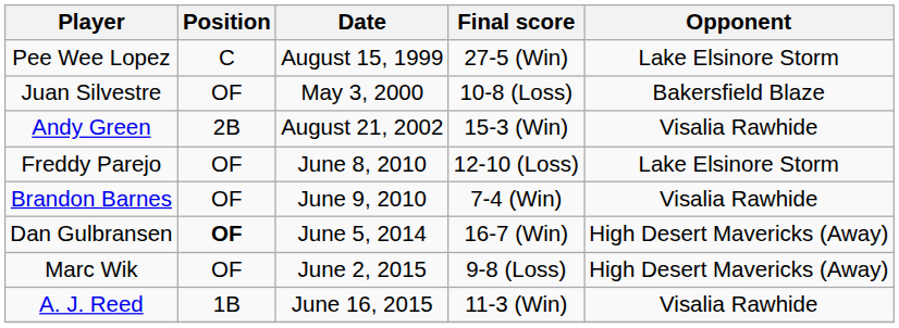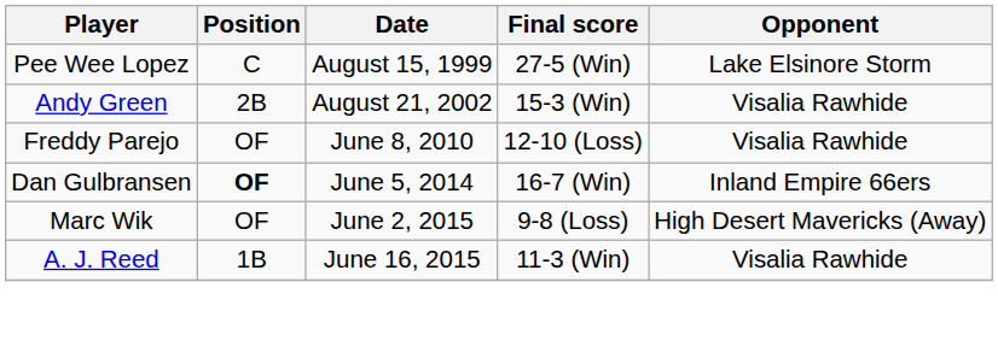- row: Juan Silvestre | OF | May 3, 2000 | 10-8 (Loss) | Bakersfield Blaze
Freddy Parejo | Opponent: Lake Elsinore Storm -> Visalia Rawhide
- row: Brandon Barnes | OF | June 9, 2010 | 7-4 (Win) | Visalia Rawhide
Dan Gulbransen | Opponent: High Desert Mavericks (Away) -> Inland Empire 66ers
